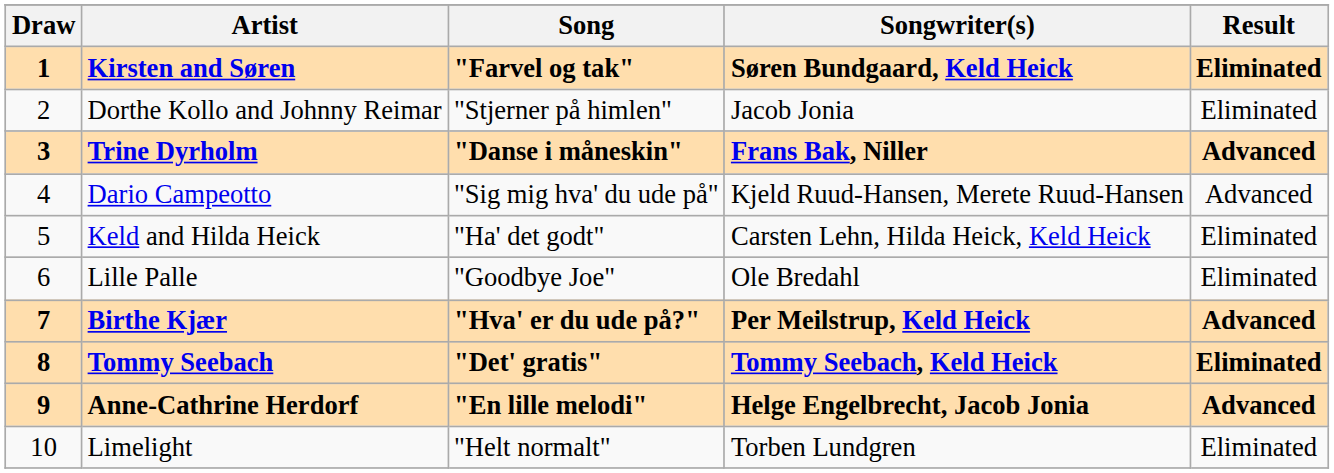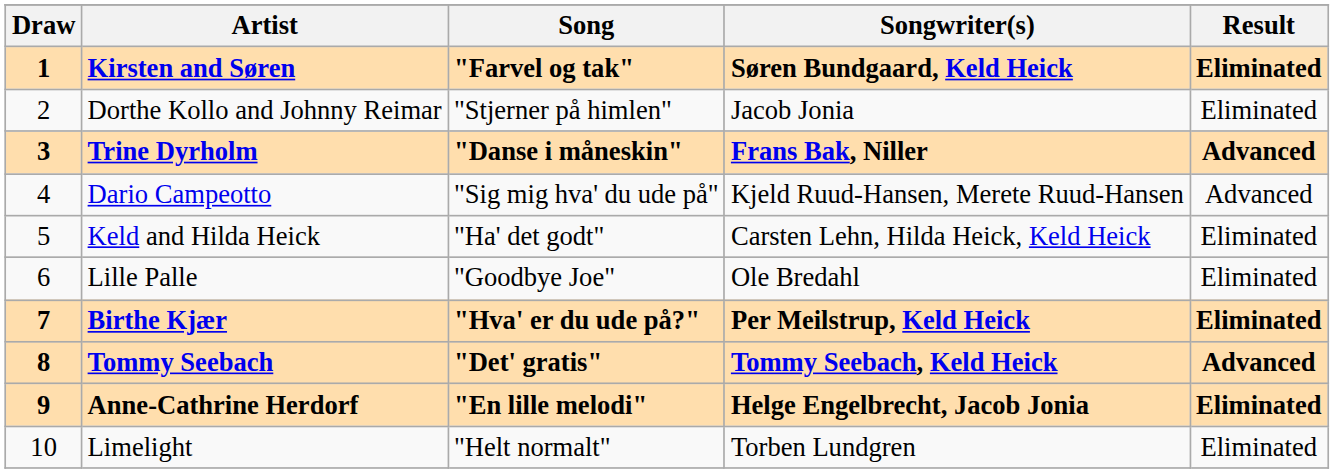Birthe Kjær | Result: Advanced -> Eliminated
Tommy Seebach | Result: Eliminated -> Advanced
Anne-Cathrine Herdorf | Result: Advanced -> Eliminated
